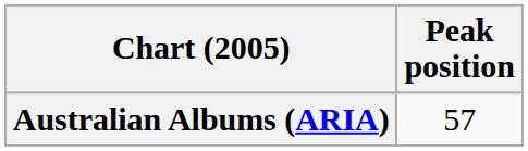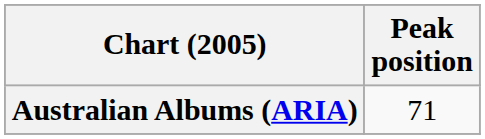Australian Albums (ARIA) | Peak position: 57 -> 71
